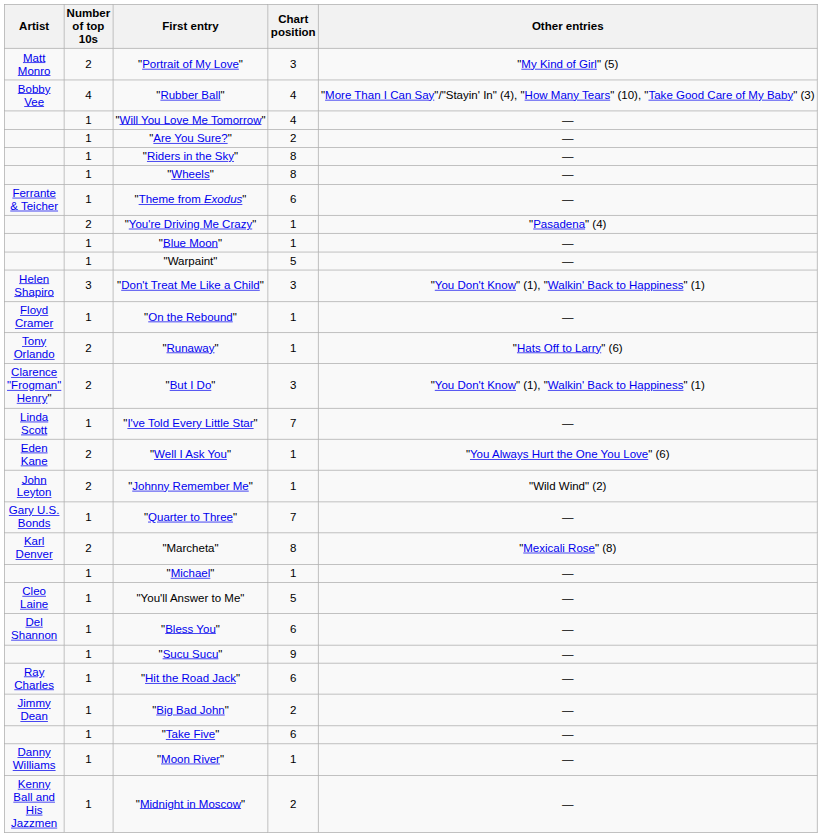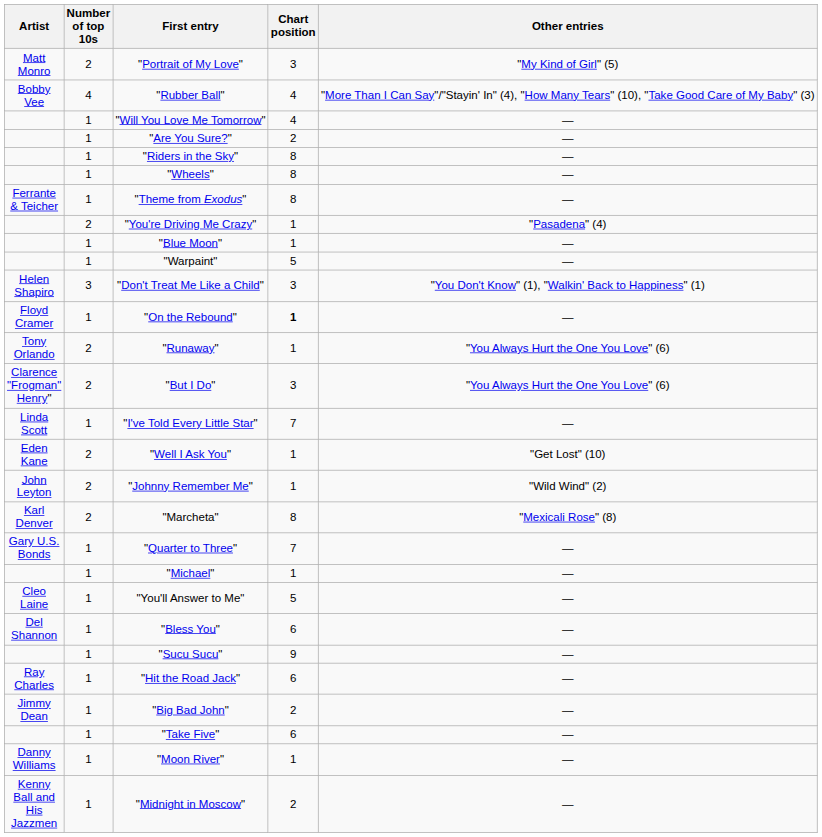"Theme from Exodus" | Chart position: 6 -> 8
"On the Rebound" | Chart position: normal -> bold
"Runaway" | Other entries: "Hats Off to Larry" (6) -> "You Always Hurt the One You Love" (6)
"But I Do" | Other entries: "You Don't Know" (1), "Walkin' Back to Happiness" (1) -> "You Always Hurt the One You Love" (6)
"Well I Ask You" | Other entries: "You Always Hurt the One You Love" (6) -> "Get Lost" (10)
rows swapped: "Quarter to Three" <-> "Marcheta"
